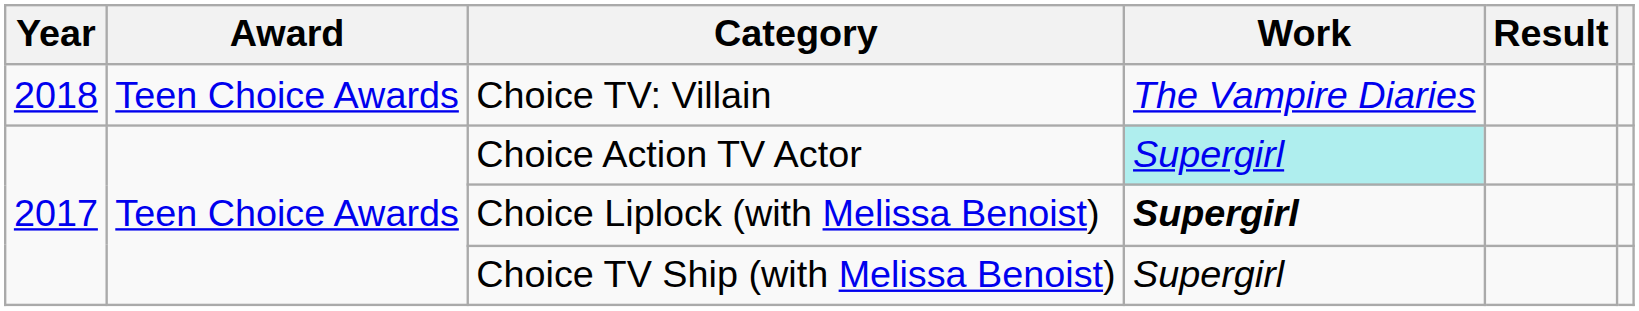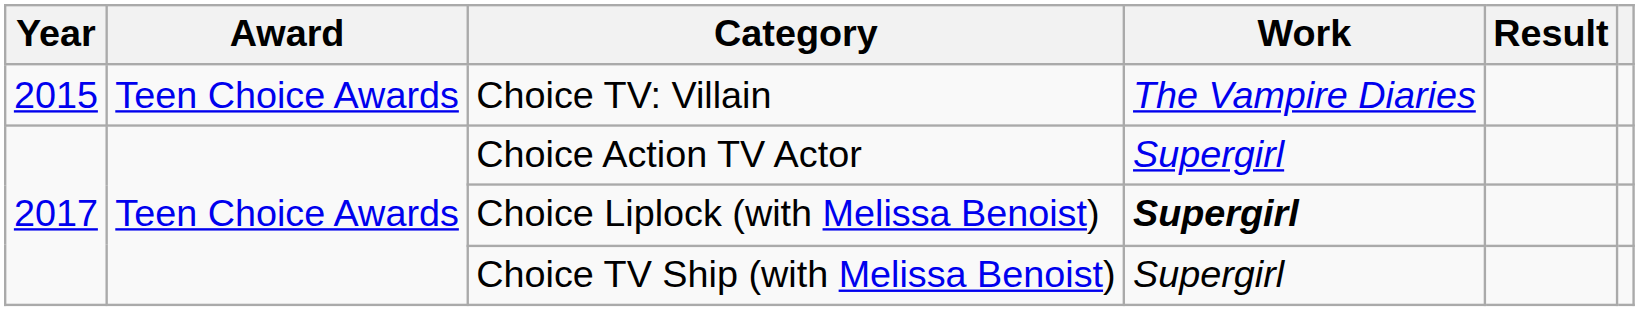Choice TV: Villain | Year: 2018 -> 2015
Choice Action TV Actor | Work: paleturquoise background -> no background
